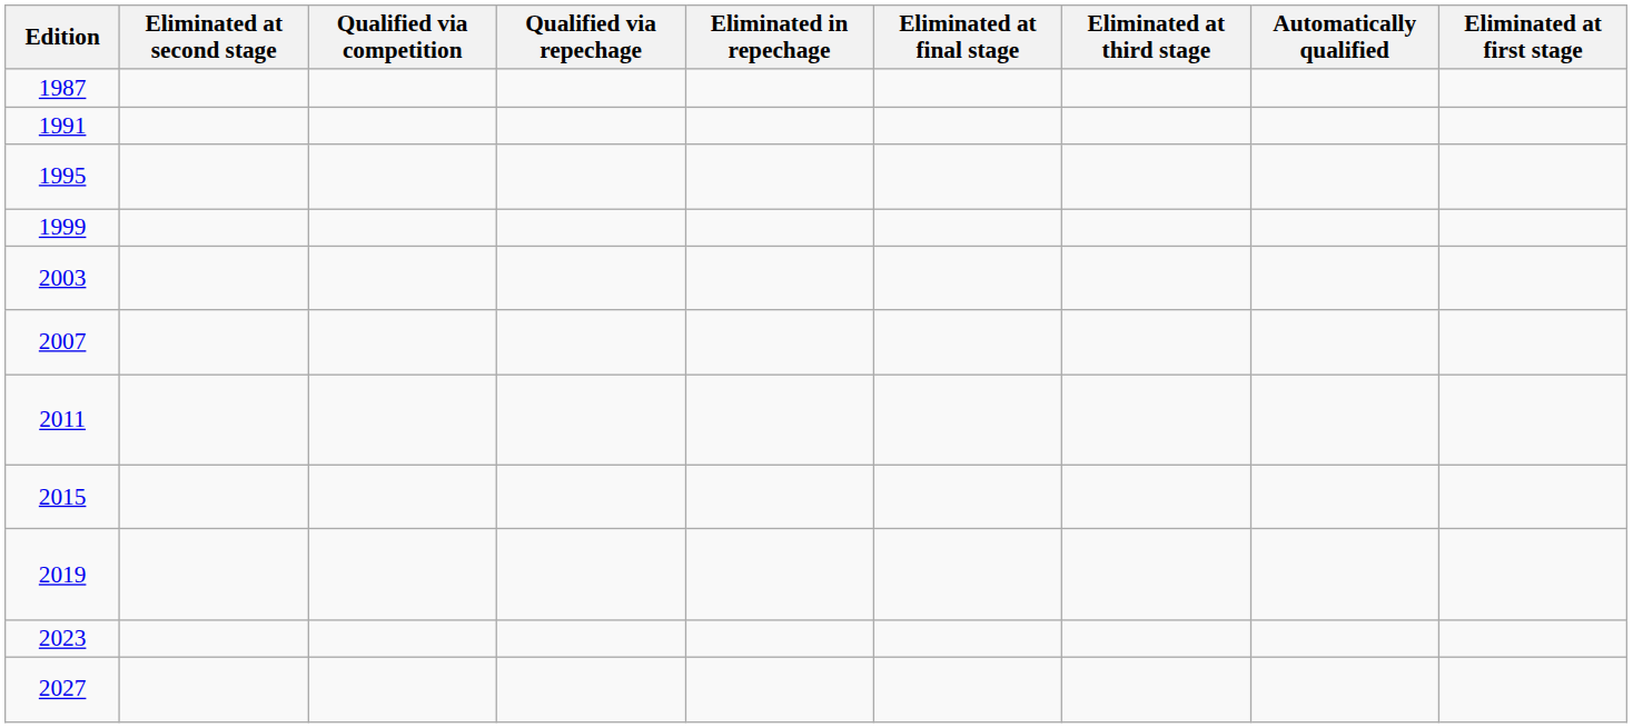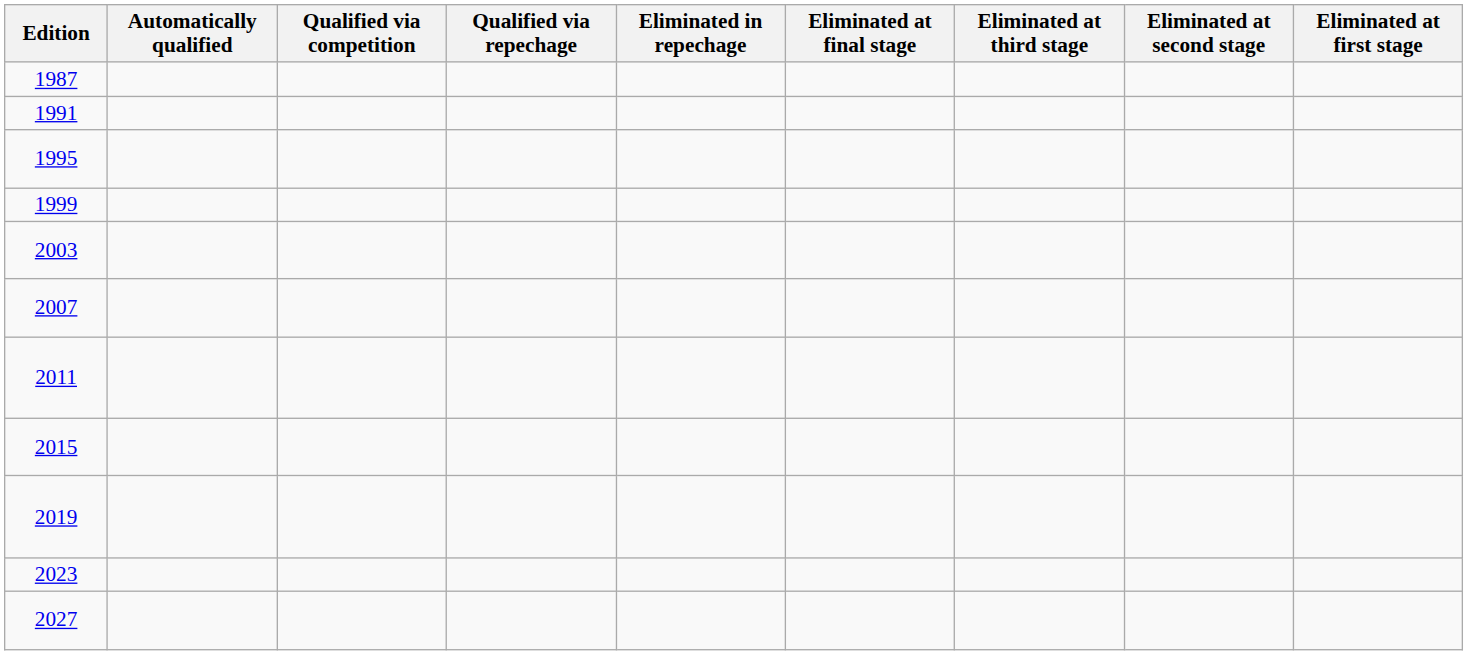columns swapped: Automatically qualified <-> Eliminated at second stage
